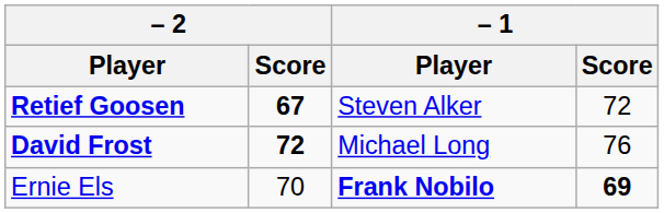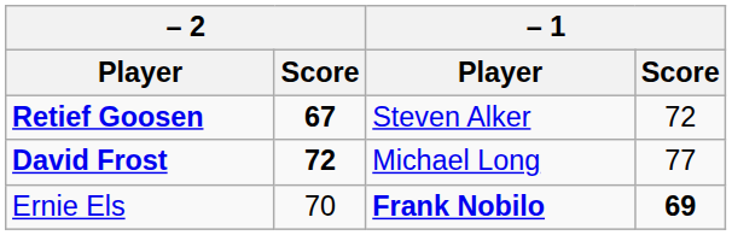David Frost | – 1 / Score: 76 -> 77
